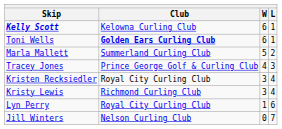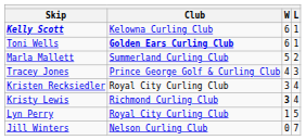Kristy Lewis | W: normal -> bold
Lyn Perry | L: 6 -> 5
